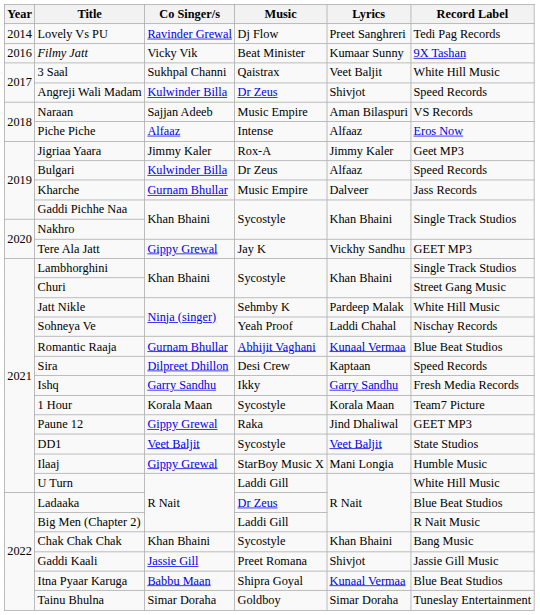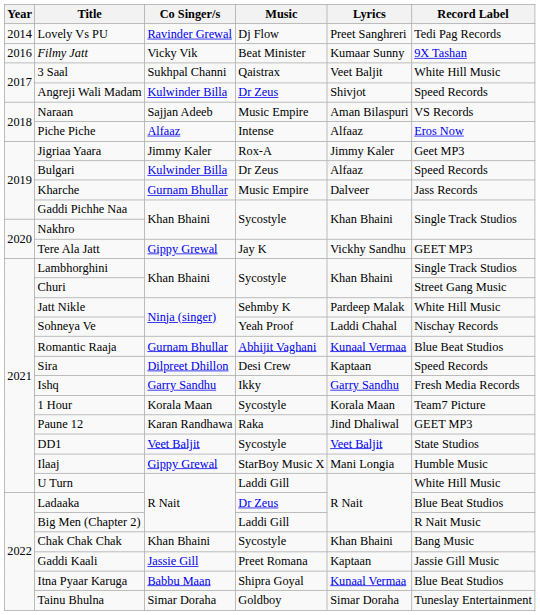Paune 12 | Co Singer/s: Gippy Grewal -> Karan Randhawa
Gaddi Kaali | Lyrics: Shivjot -> Kaptaan
